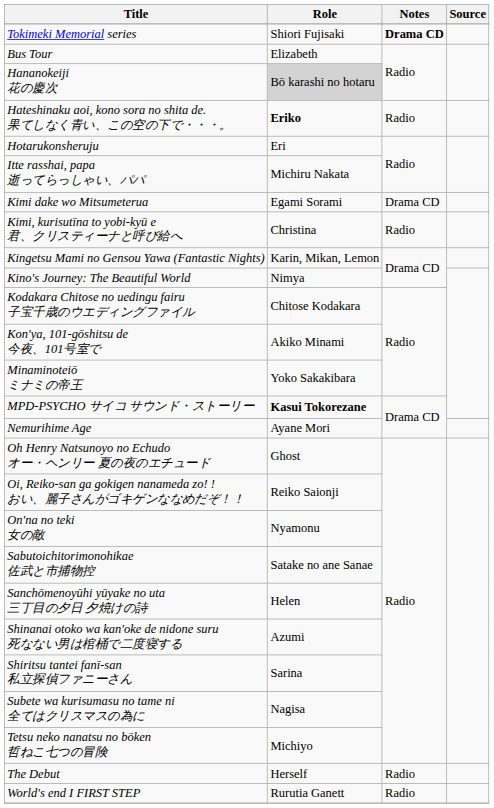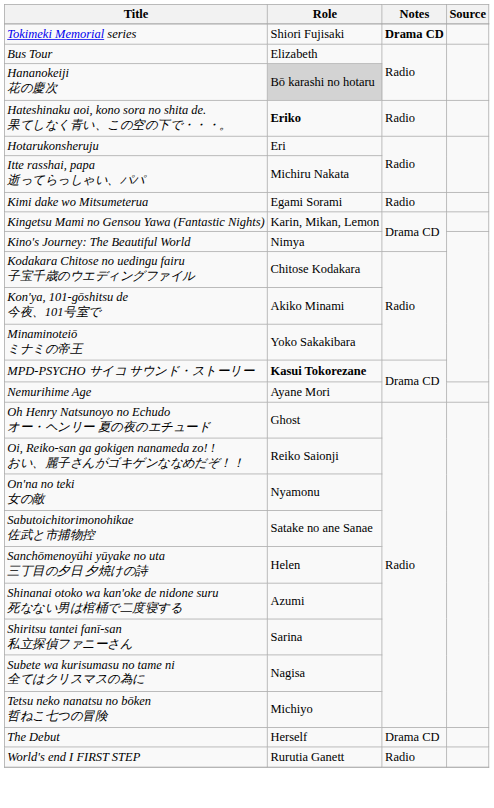Kimi dake wo Mitsumeterua | Notes: Drama CD -> Radio
- row: Kimi, kurisutīna to yobi-kyū e 君、クリスティーナと呼び給へ | Christina | Radio
The Debut | Notes: Radio -> Drama CD
